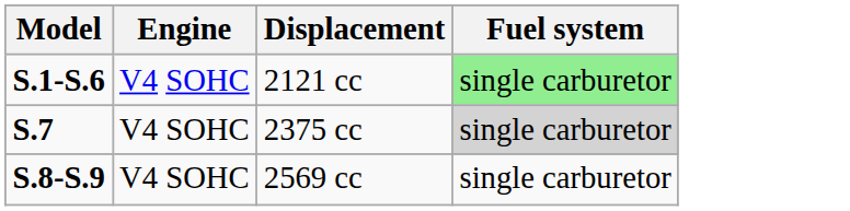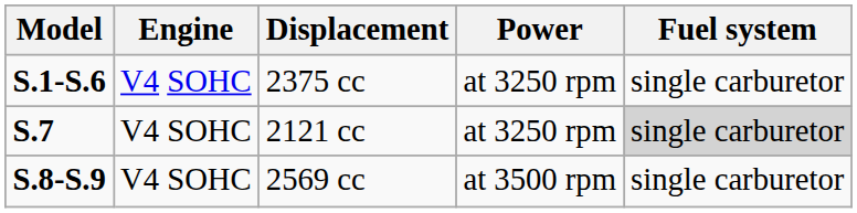+ column: Power | at 3250 rpm | at 3250 rpm | at 3500 rpm
S.1-S.6 | Displacement: 2121 cc -> 2375 cc
S.1-S.6 | Fuel system: lightgreen background -> no background
S.7 | Displacement: 2375 cc -> 2121 cc
